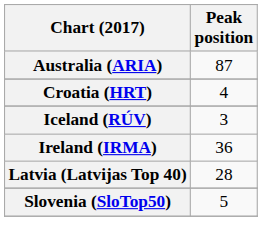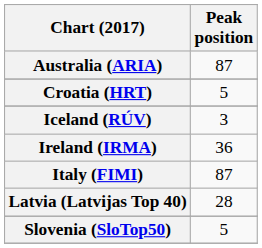Croatia (HRT) | Peak position: 4 -> 5
+ row: Italy (FIMI) | 87
